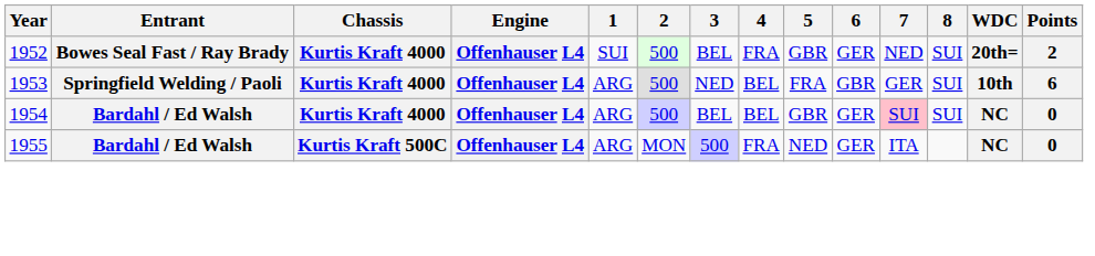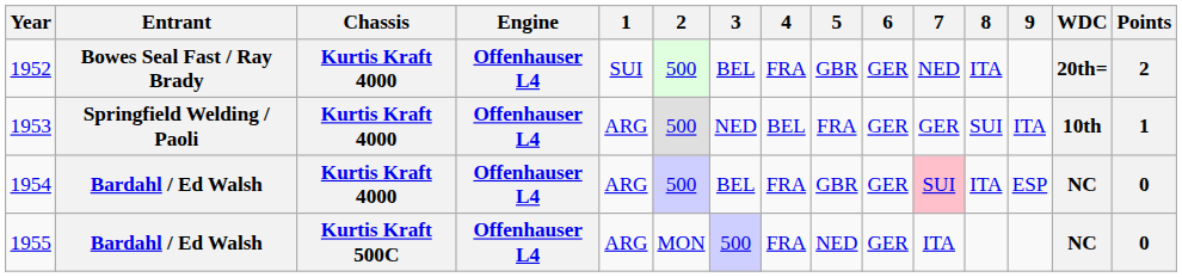+ column: 9 | ITA | ESP
1952 | 8: SUI -> ITA
1953 | 6: GBR -> GER
1953 | Points: 6 -> 1
1954 | 4: BEL -> FRA
1954 | 8: SUI -> ITA
